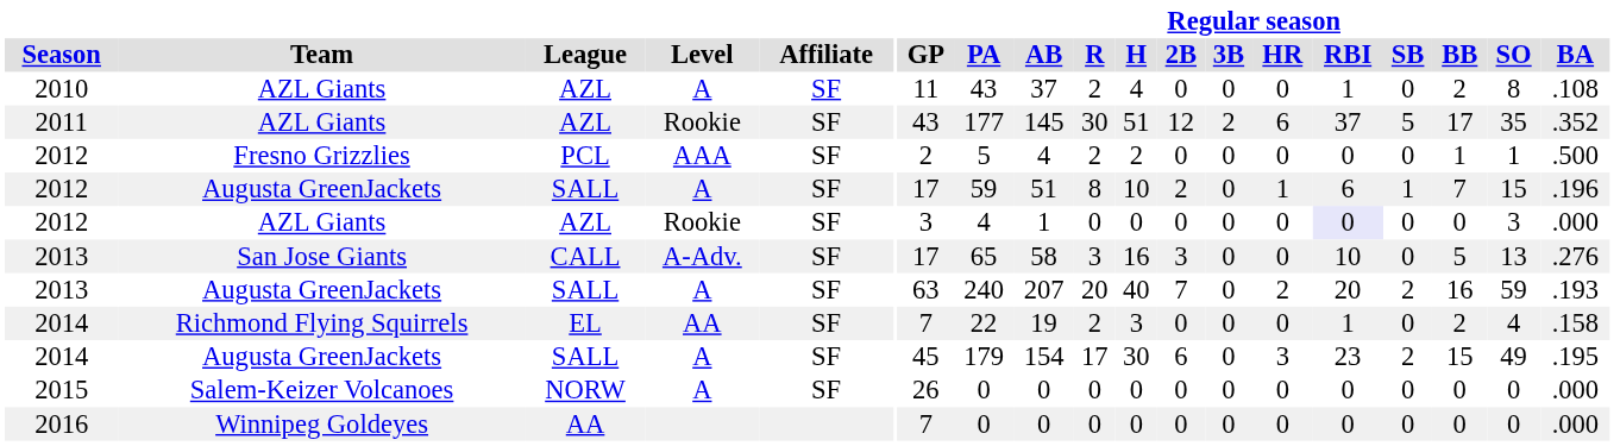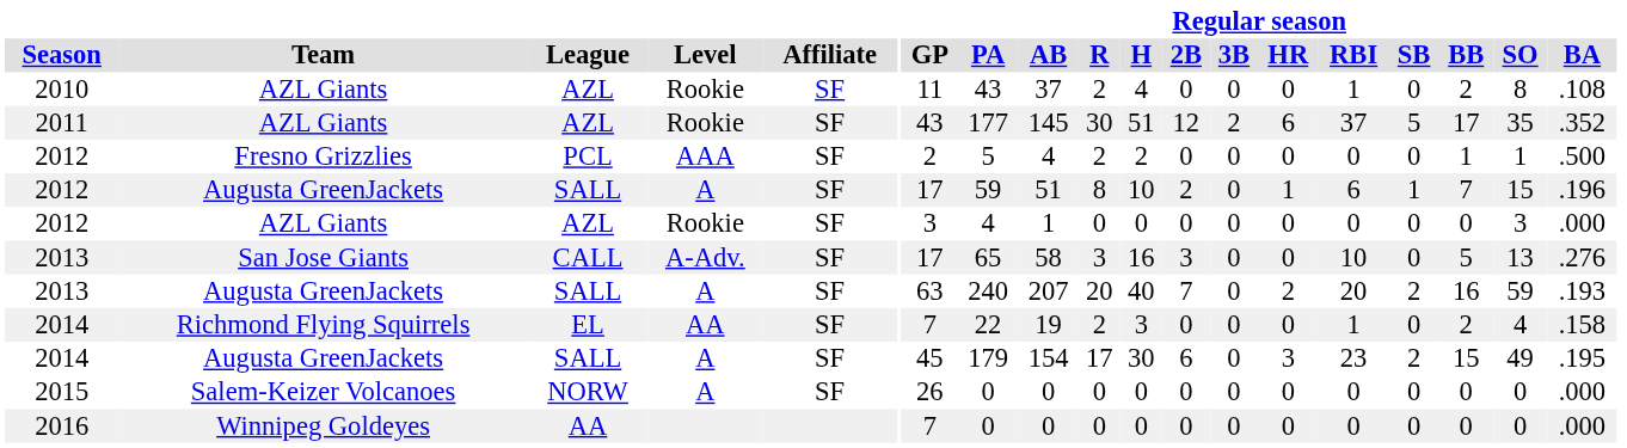2010 | column 4: A -> Rookie
2012 / AZL Giants | column 15: lavender background -> no background
